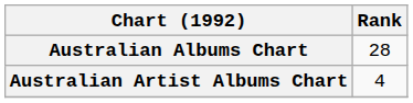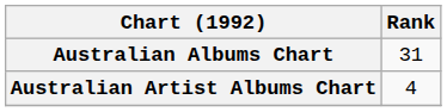Australian Albums Chart | Rank: 28 -> 31
